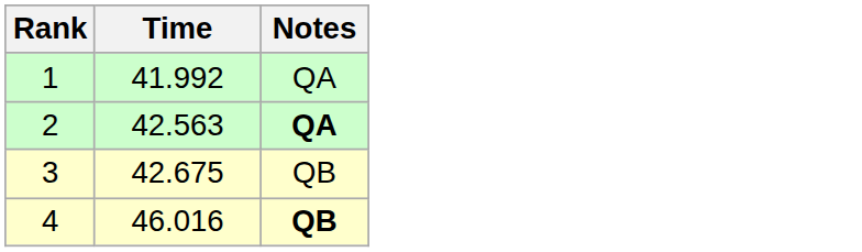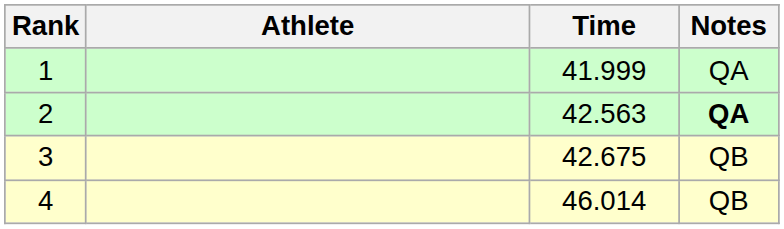+ column: Athlete
1 | Time: 41.992 -> 41.999
4 | Time: 46.016 -> 46.014
4 | Notes: bold -> normal
